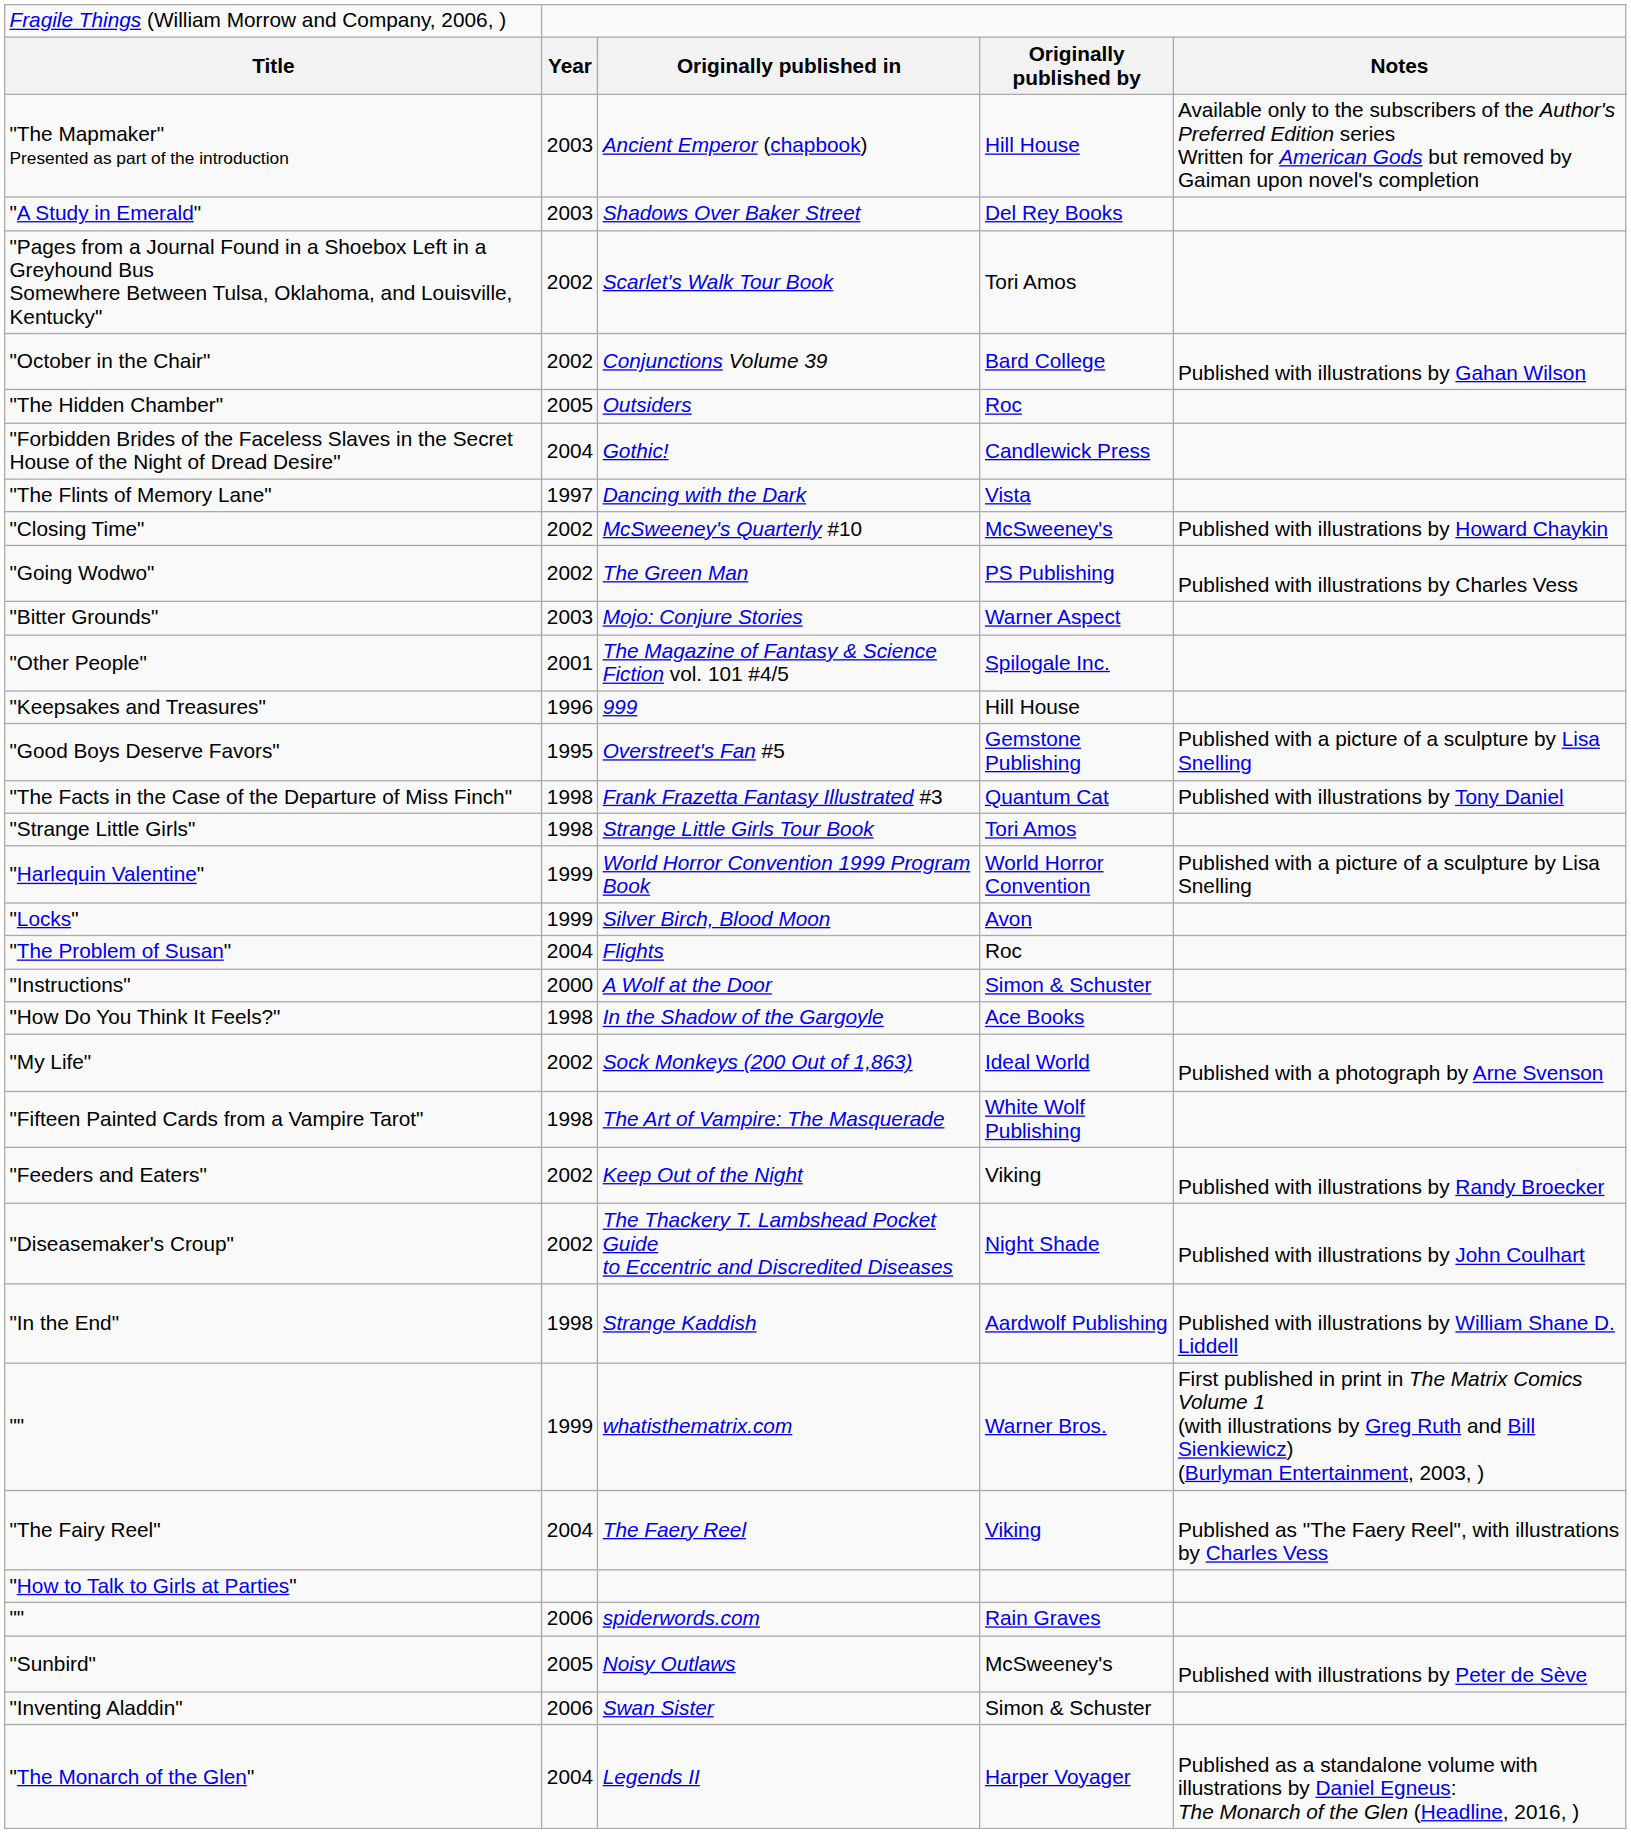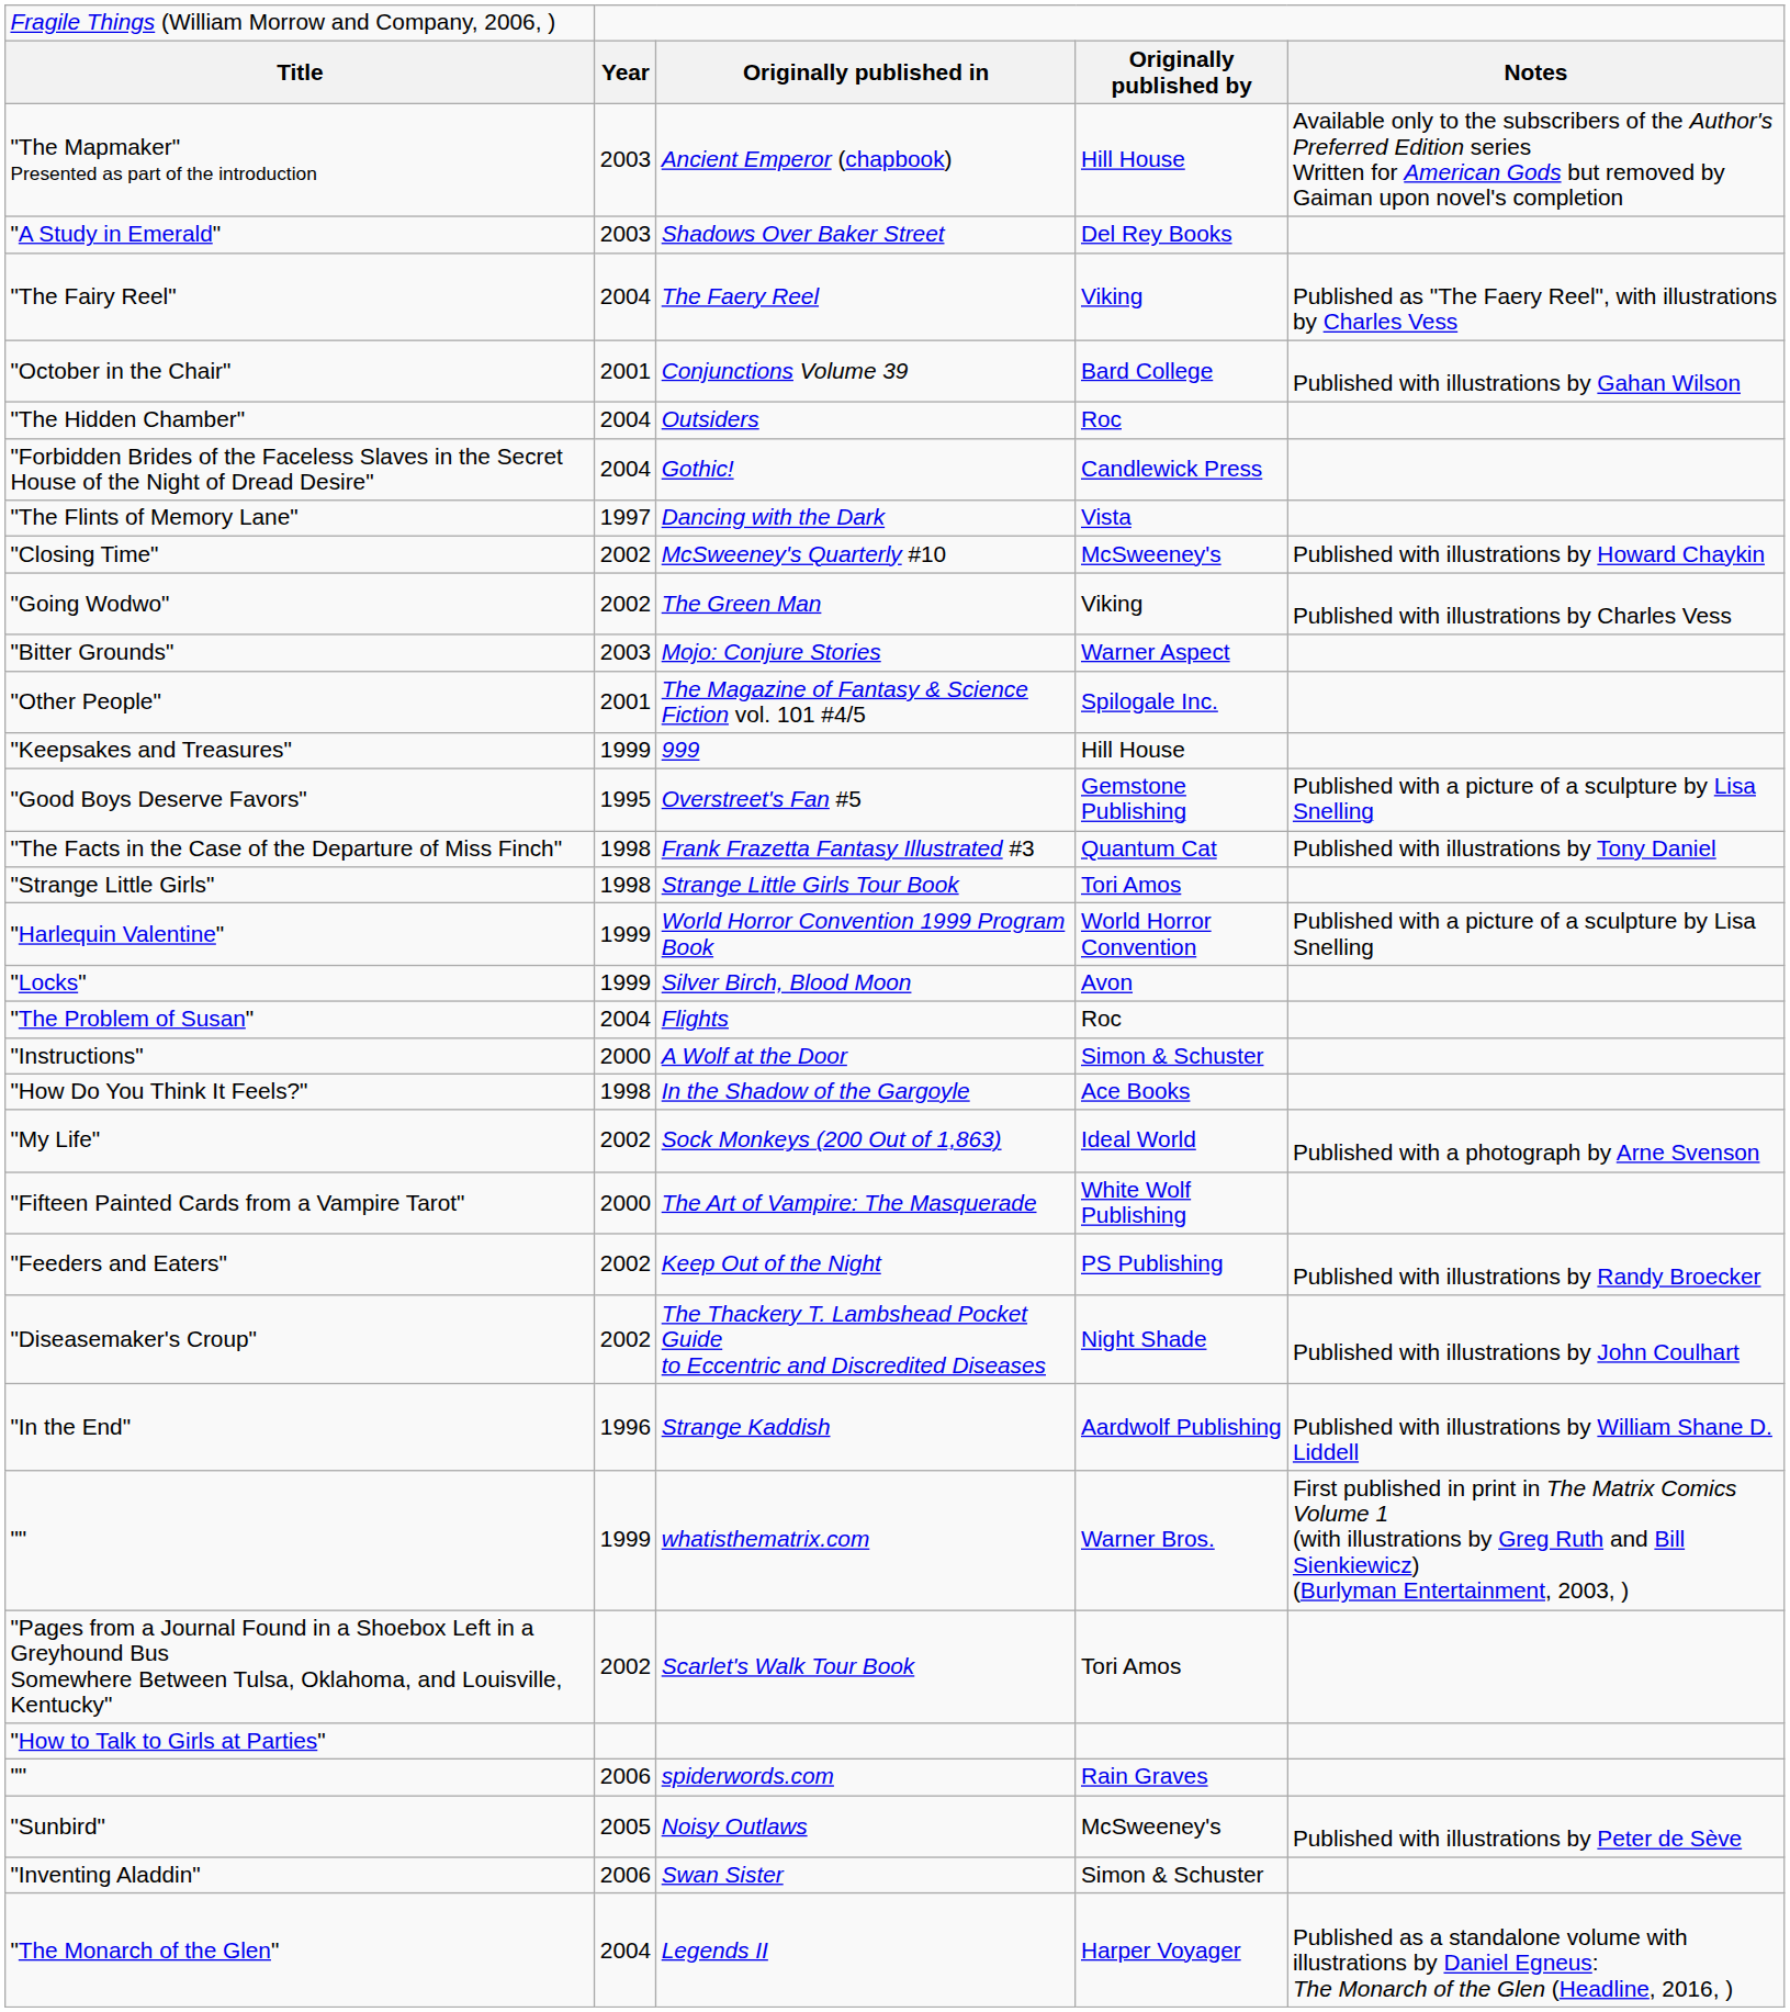rows swapped: The Faery Reel <-> Scarlet's Walk Tour Book
Conjunctions Volume 39 | column 2: 2002 -> 2001
Outsiders | column 2: 2005 -> 2004
The Green Man | column 4: PS Publishing -> Viking
999 | column 2: 1996 -> 1999
The Art of Vampire: The Masquerade | column 2: 1998 -> 2000
Keep Out of the Night | column 4: Viking -> PS Publishing
Strange Kaddish | column 2: 1998 -> 1996
